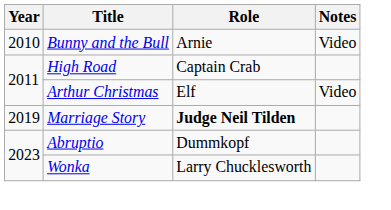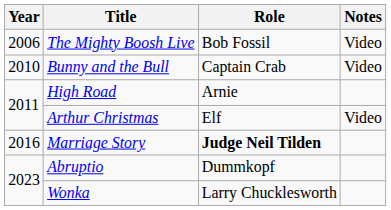+ row: 2006 | The Mighty Boosh Live | Bob Fossil | Video
Bunny and the Bull | Role: Arnie -> Captain Crab
High Road | Role: Captain Crab -> Arnie
Marriage Story | Year: 2019 -> 2016
